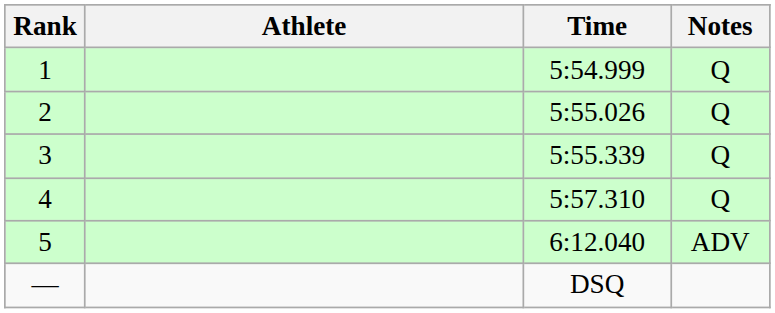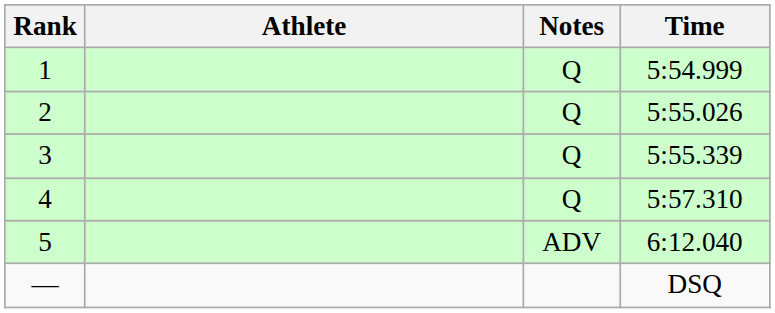columns swapped: Time <-> Notes
